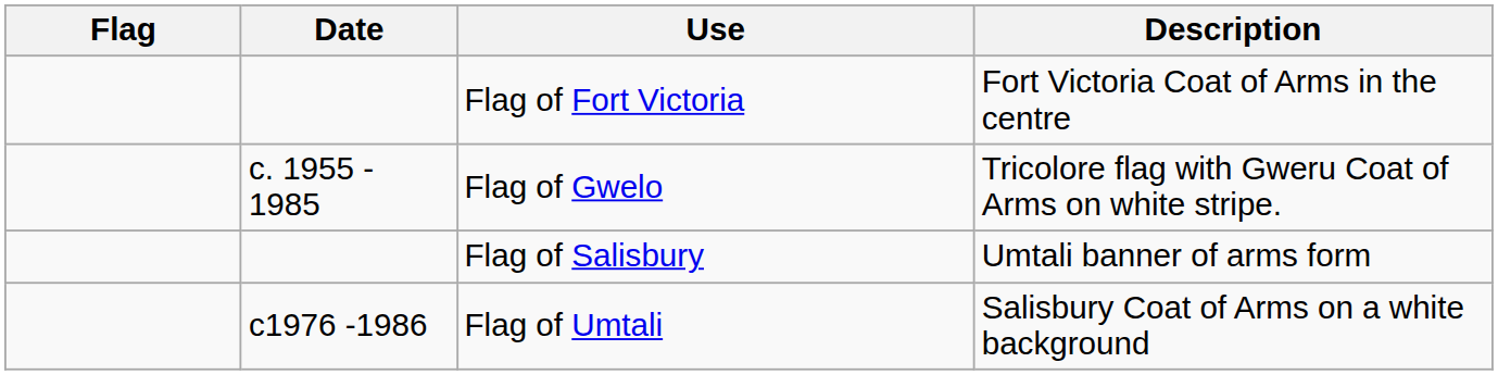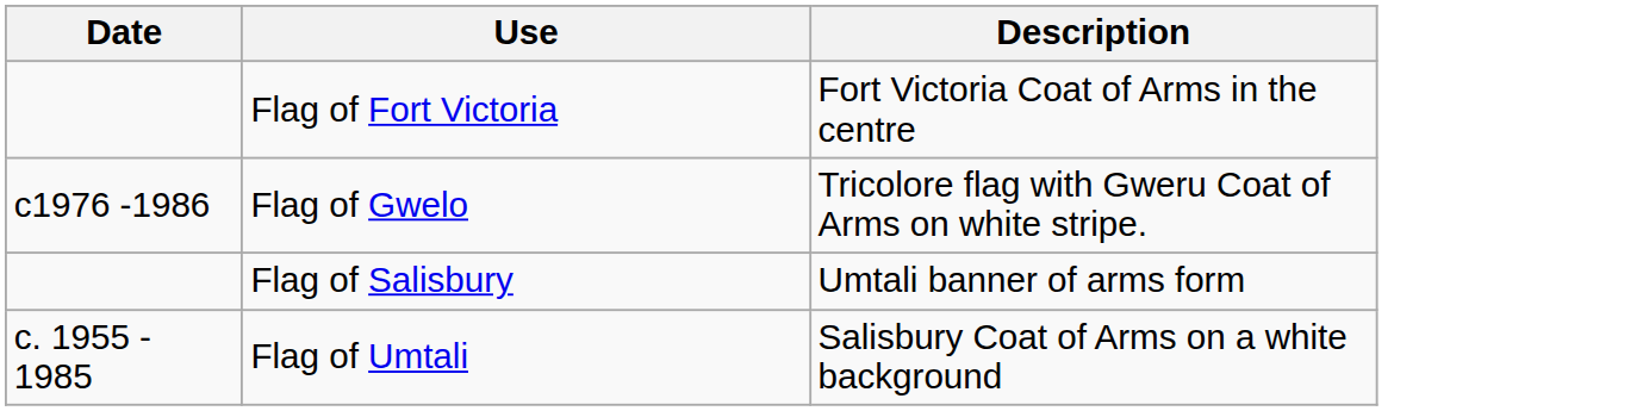- column: Flag
Flag of Gwelo | Date: c. 1955 - 1985 -> c1976 -1986
Flag of Umtali | Date: c1976 -1986 -> c. 1955 - 1985
